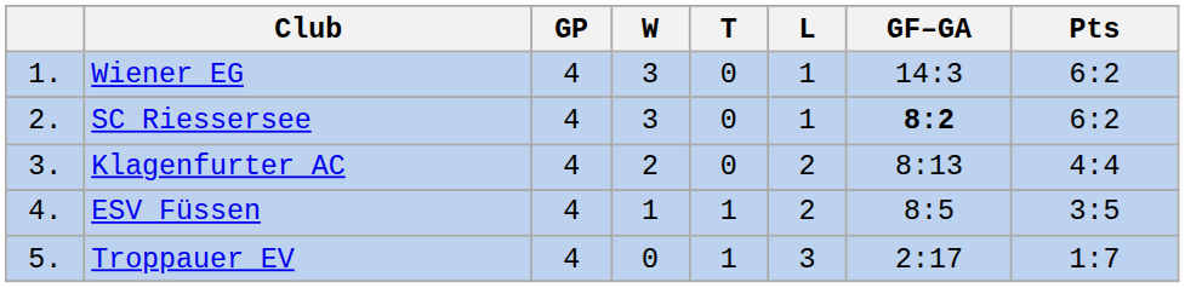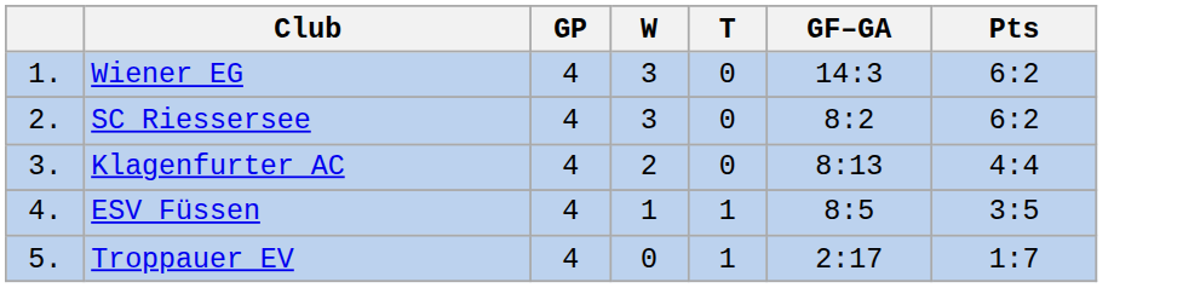- column: L | 1 | 1 | 2 | 2 | 3
SC Riessersee | GF–GA: bold -> normal
